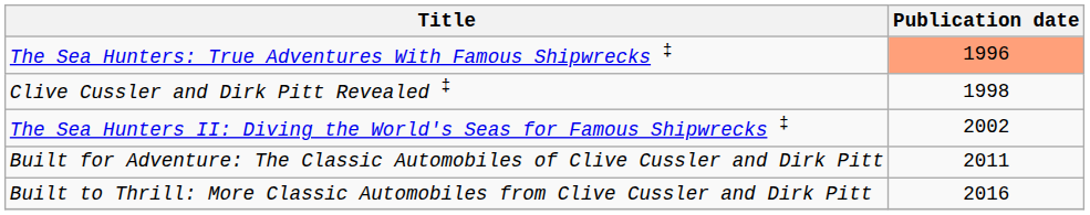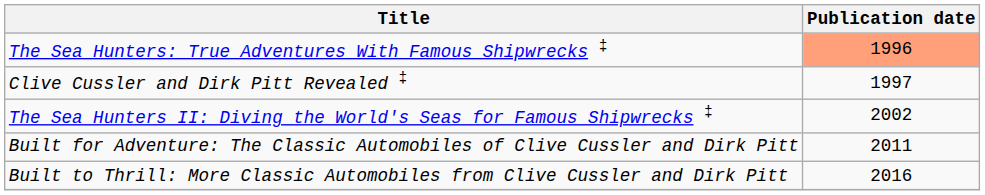Clive Cussler and Dirk Pitt Revealed ‡ | Publication date: 1998 -> 1997
